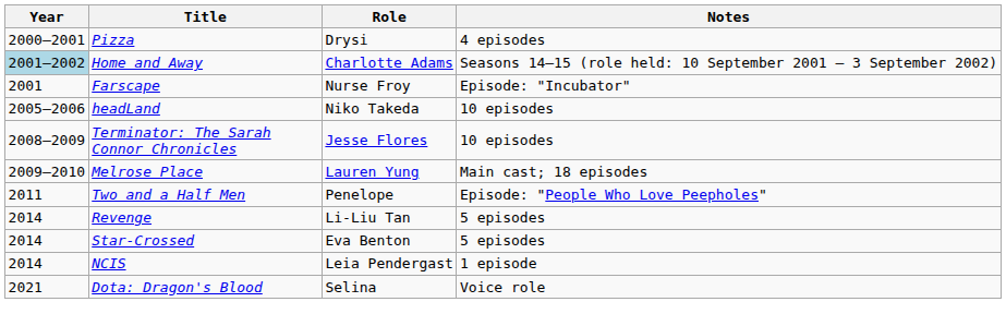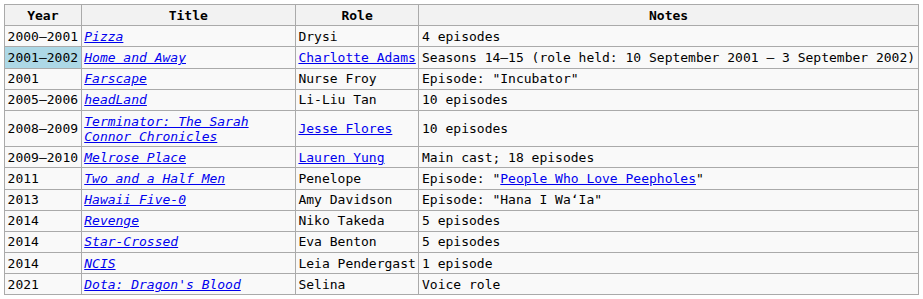headLand | Role: Niko Takeda -> Li-Liu Tan
+ row: 2013 | Hawaii Five-0 | Amy Davidson | Episode: "Hana I WaʻIa"
Revenge | Role: Li-Liu Tan -> Niko Takeda
